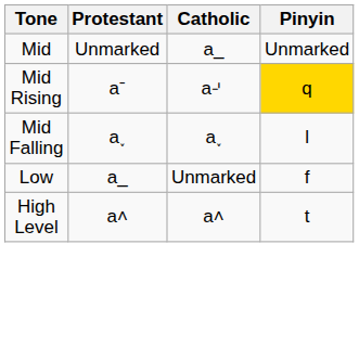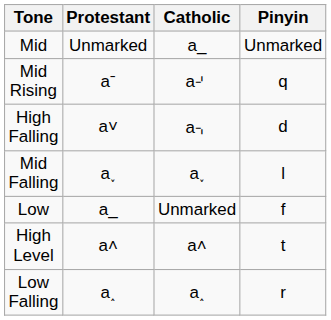Mid Rising | Pinyin: gold background -> no background
+ row: High Falling | a˅ | a⌍ | d
+ row: Low Falling | a˰ | a˰ | r
